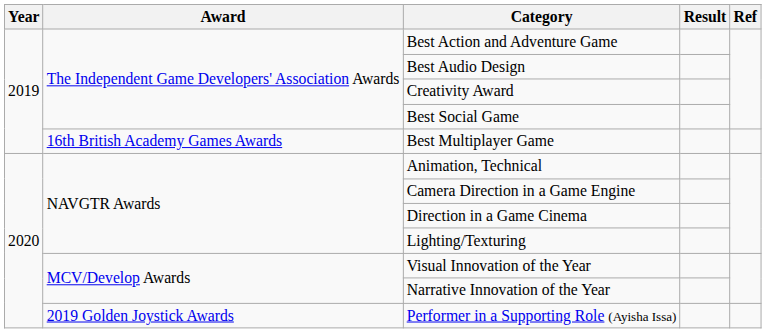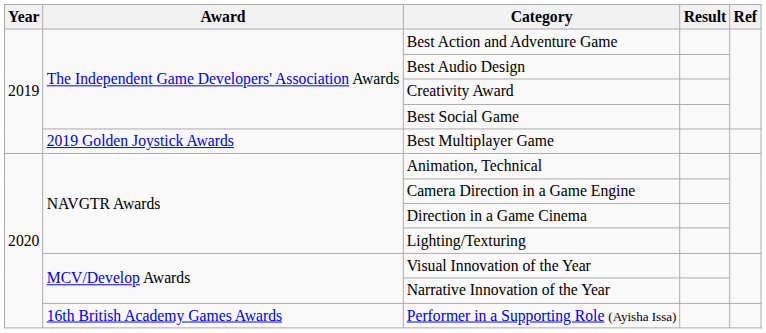Best Multiplayer Game | Award: 16th British Academy Games Awards -> 2019 Golden Joystick Awards
Performer in a Supporting Role (Ayisha Issa) | Award: 2019 Golden Joystick Awards -> 16th British Academy Games Awards
